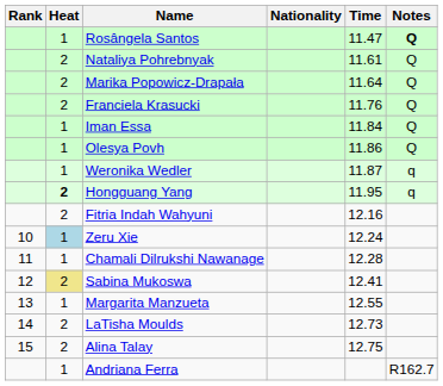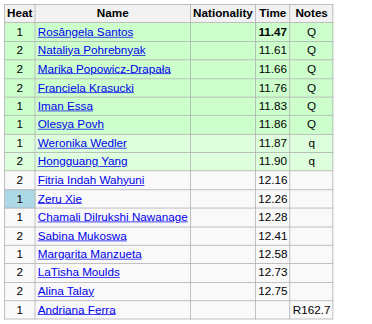- column: Rank | 10 | 11 | 12 | 13 | 14 | 15
Rosângela Santos | Time: normal -> bold
Rosângela Santos | Notes: bold -> normal
Marika Popowicz-Drapała | Time: 11.64 -> 11.66
Iman Essa | Time: 11.84 -> 11.83
Hongguang Yang | Heat: bold -> normal
Hongguang Yang | Time: 11.95 -> 11.90
Zeru Xie | Time: 12.24 -> 12.26
Sabina Mukoswa | Heat: khaki background -> no background
Margarita Manzueta | Time: 12.55 -> 12.58
